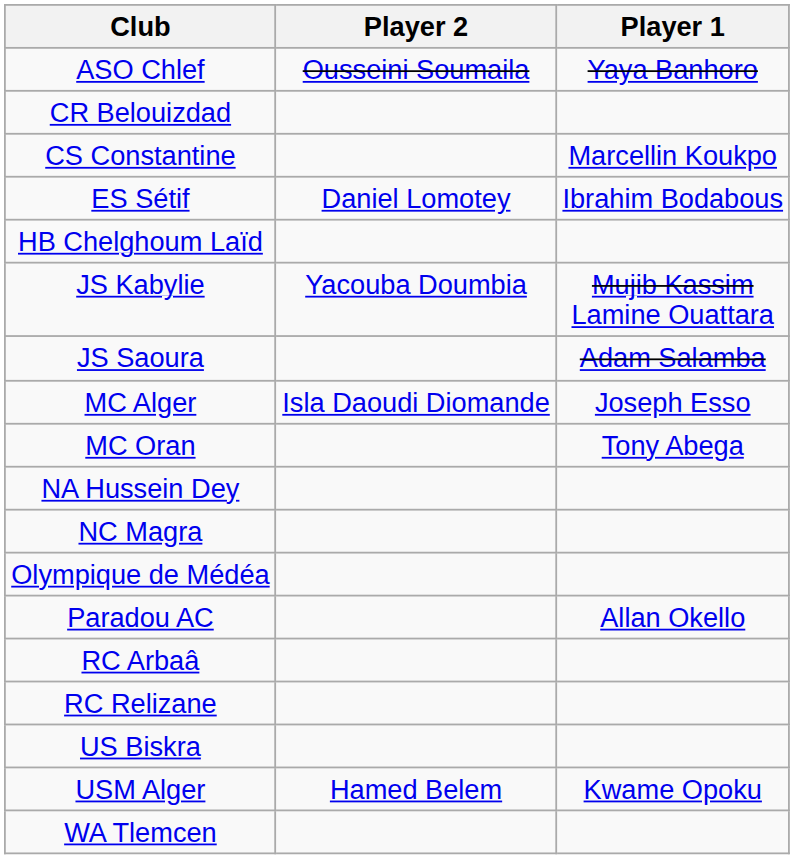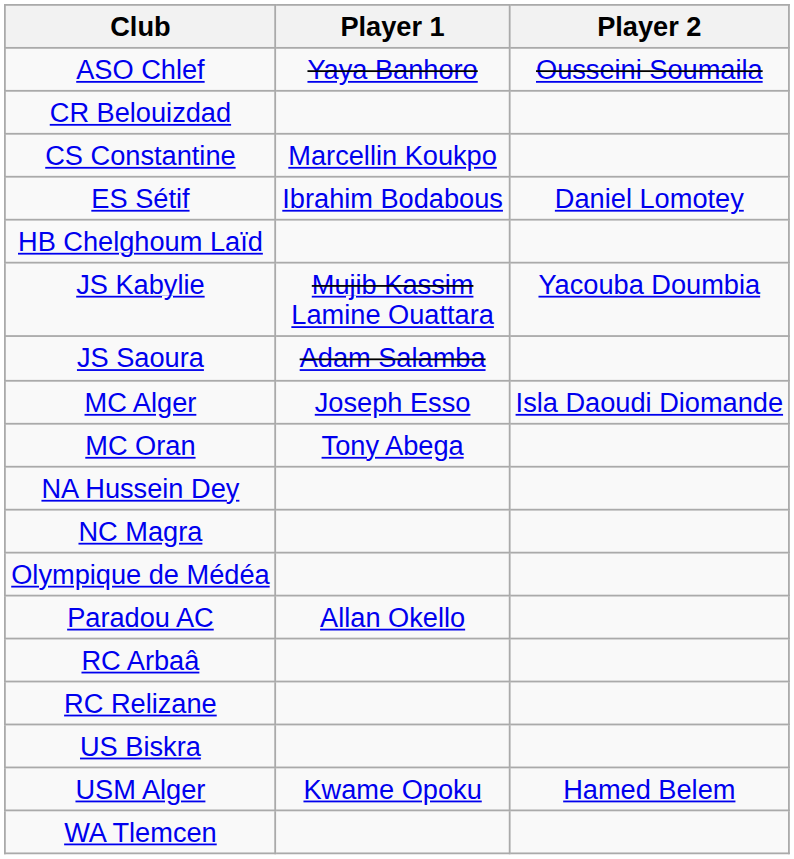columns swapped: Player 1 <-> Player 2
